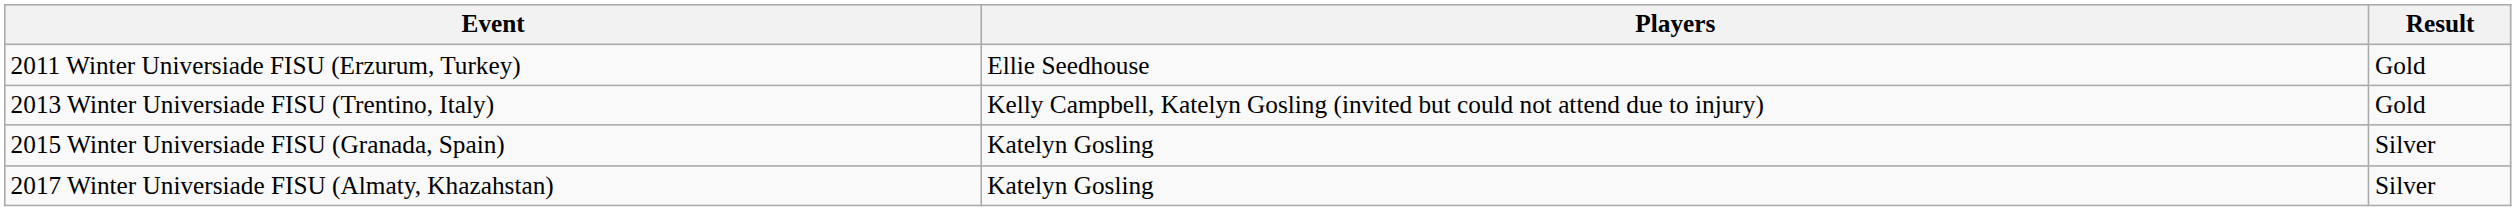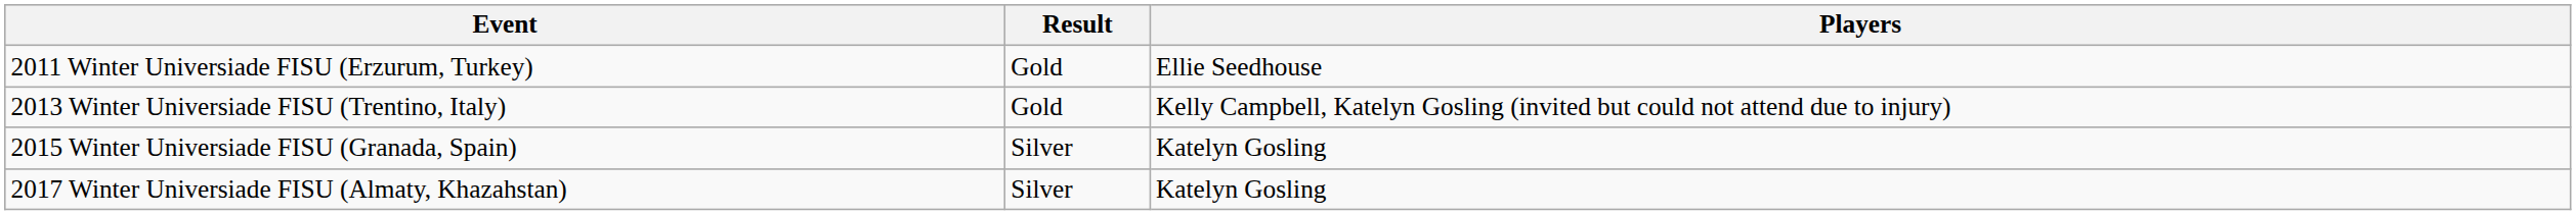columns swapped: Players <-> Result
